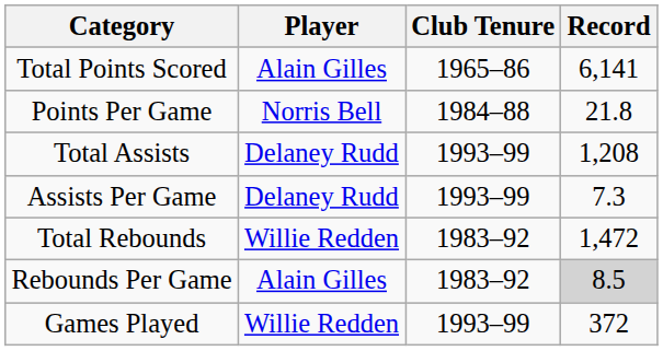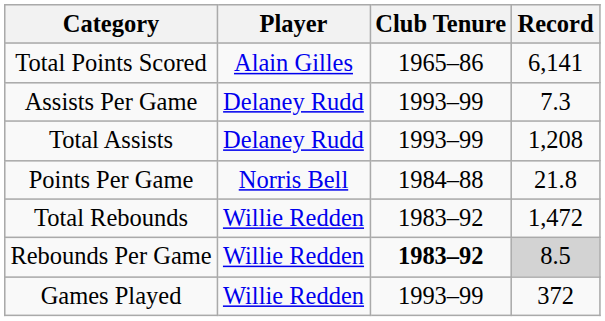rows swapped: Points Per Game <-> Assists Per Game
Rebounds Per Game | Player: Alain Gilles -> Willie Redden
Rebounds Per Game | Club Tenure: normal -> bold
